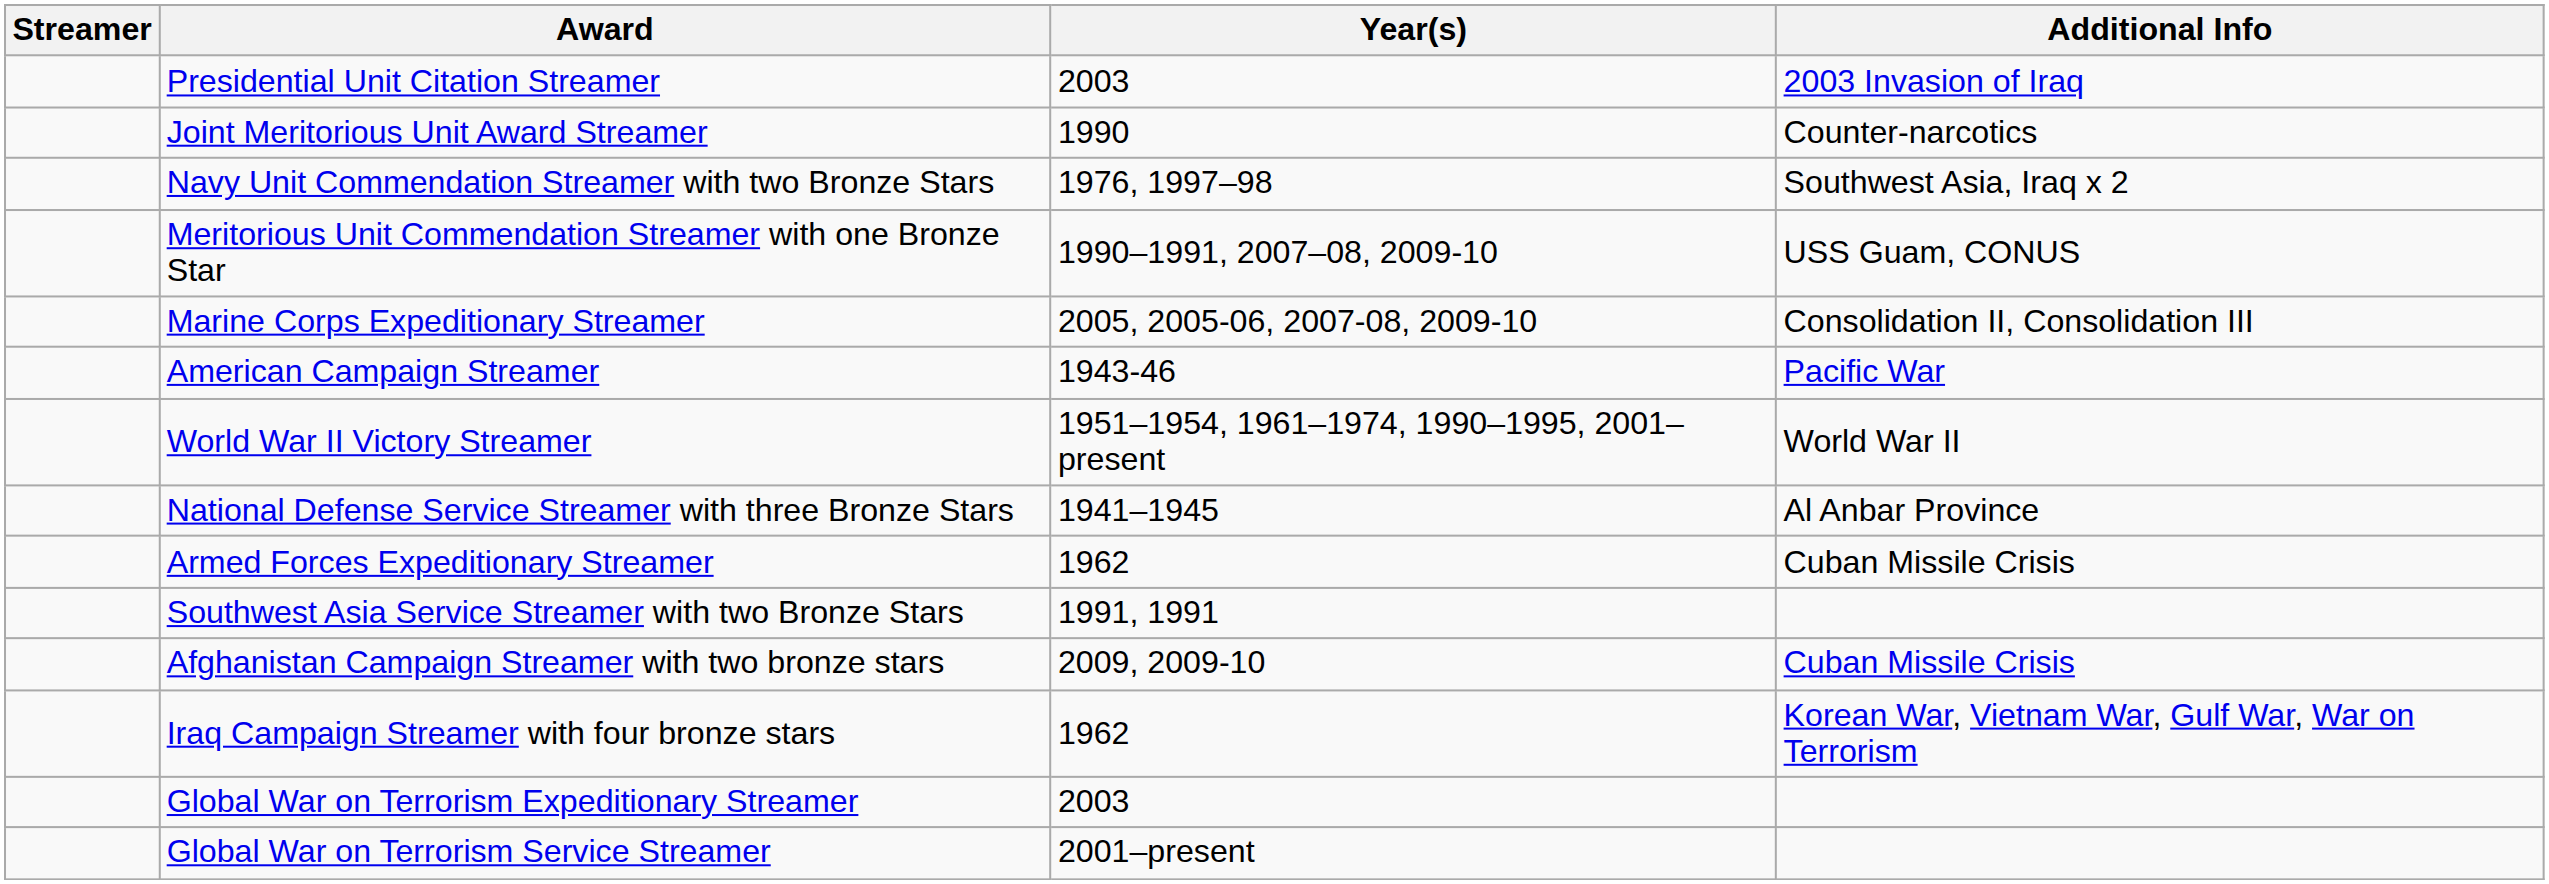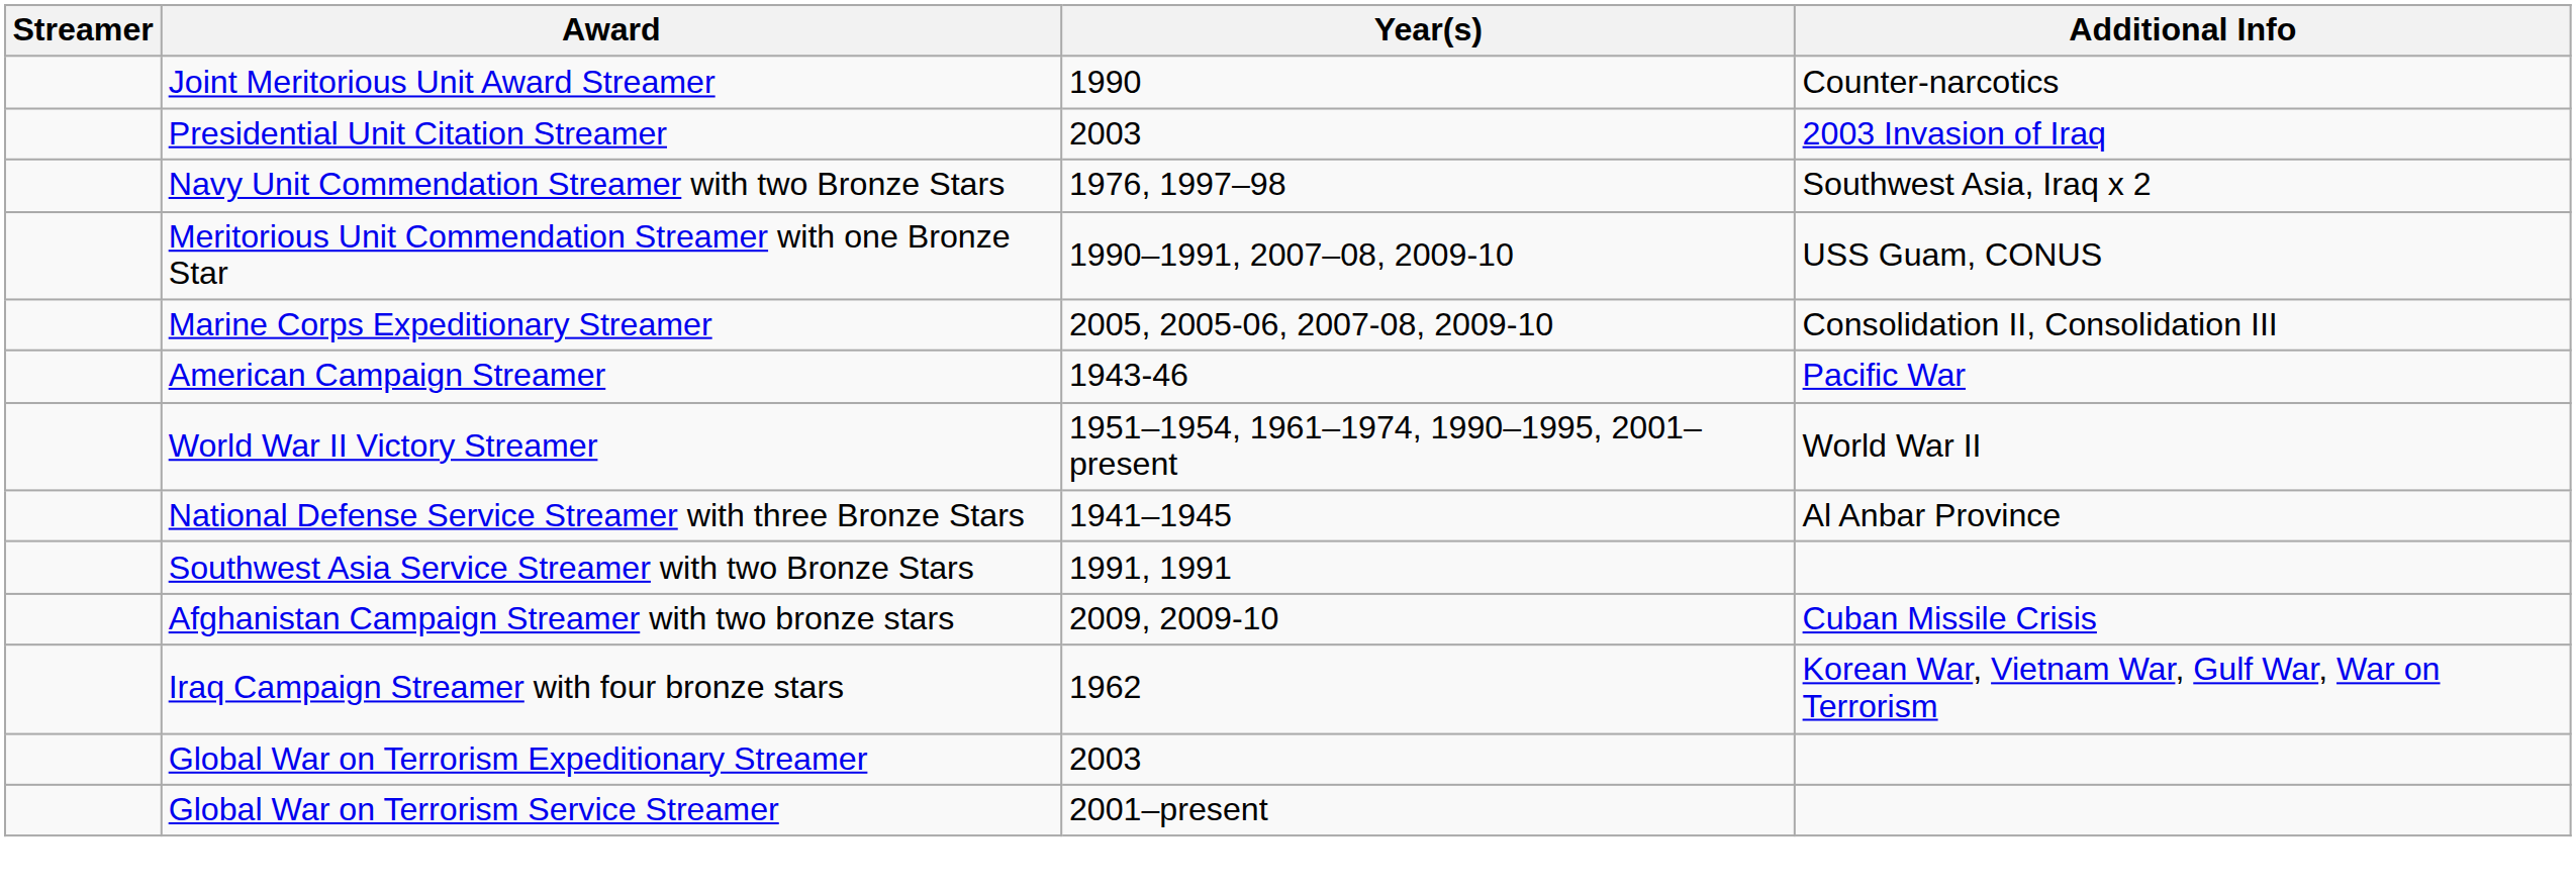rows swapped: Presidential Unit Citation Streamer <-> Joint Meritorious Unit Award Streamer
- row: Armed Forces Expeditionary Streamer | 1962 | Cuban Missile Crisis
